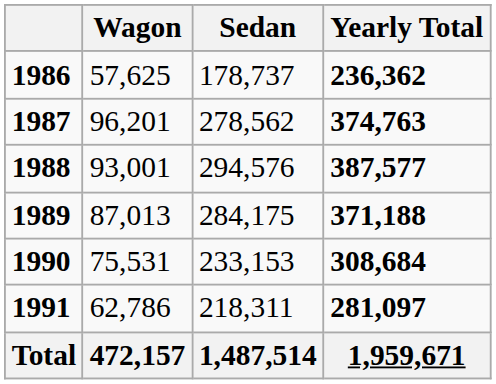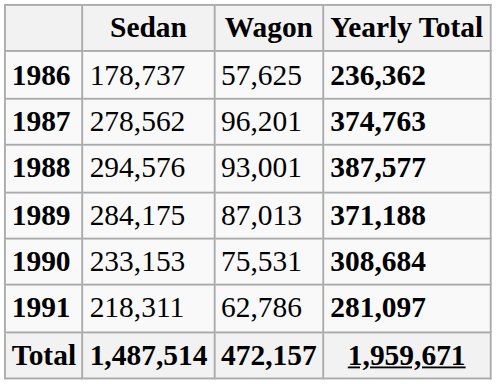columns swapped: Sedan <-> Wagon
